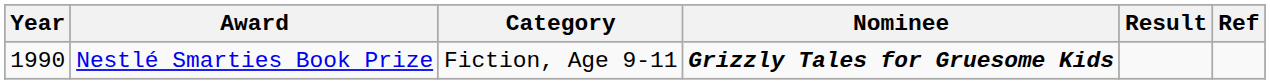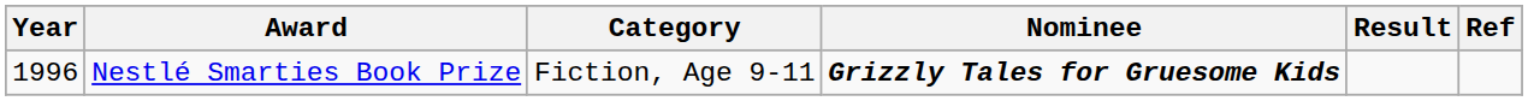Nestlé Smarties Book Prize | Year: 1990 -> 1996
